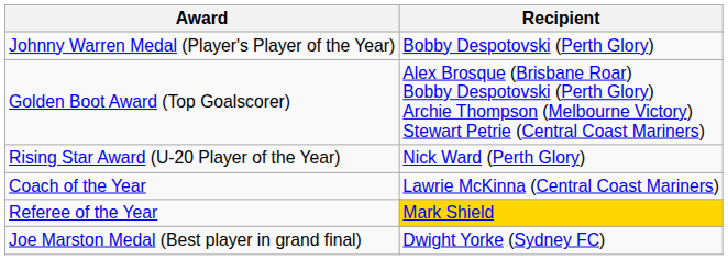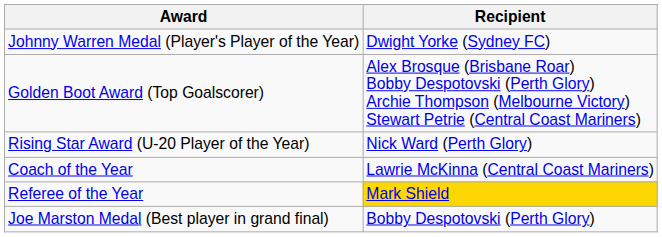Johnny Warren Medal (Player's Player of the Year) | Recipient: Bobby Despotovski (Perth Glory) -> Dwight Yorke (Sydney FC)
Joe Marston Medal (Best player in grand final) | Recipient: Dwight Yorke (Sydney FC) -> Bobby Despotovski (Perth Glory)
